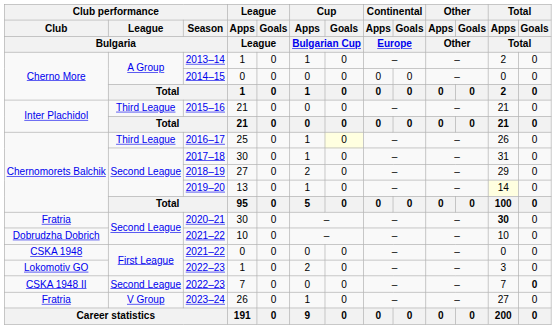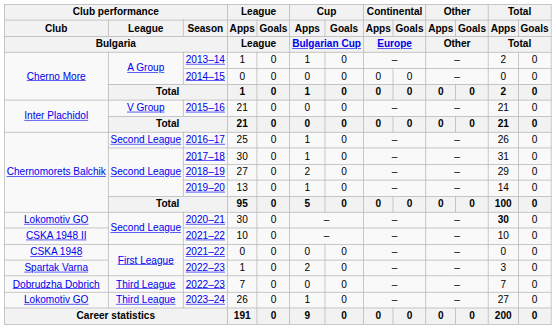2015–16 | Club performance / League / Bulgaria: Third League -> V Group
2016–17 | Club performance / League / Bulgaria: Third League -> Second League
2016–17 | Cup / Goals / Bulgarian Cup: lightyellow background -> no background
2019–20 | Total / Apps / Total: lightyellow background -> no background
2020–21 | Club performance / Club / Bulgaria: Fratria -> Lokomotiv GO
2021–22 / 10 | Club performance / Club / Bulgaria: Dobrudzha Dobrich -> CSKA 1948 II
2022–23 / 1 | Club performance / Club / Bulgaria: Lokomotiv GO -> Spartak Varna
2022–23 / 7 | Club performance / Club / Bulgaria: CSKA 1948 II -> Dobrudzha Dobrich
2022–23 / 7 | Club performance / League / Bulgaria: Second League -> Third League
2022–23 / 7 | Total / Goals / Total: bold -> normal
2023–24 | Club performance / Club / Bulgaria: Fratria -> Lokomotiv GO
2023–24 | Club performance / League / Bulgaria: V Group -> Third League
